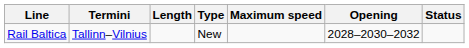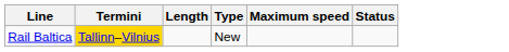- column: Opening | 2028–2030–2032
Rail Baltica | Termini: no background -> gold background
